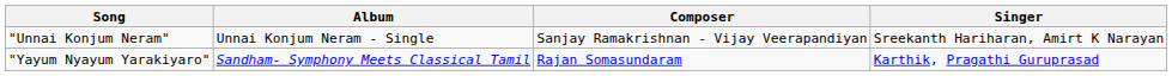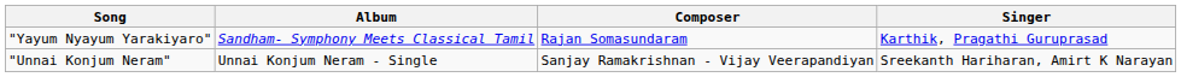rows swapped: "Yayum Nyayum Yarakiyaro" <-> "Unnai Konjum Neram"
